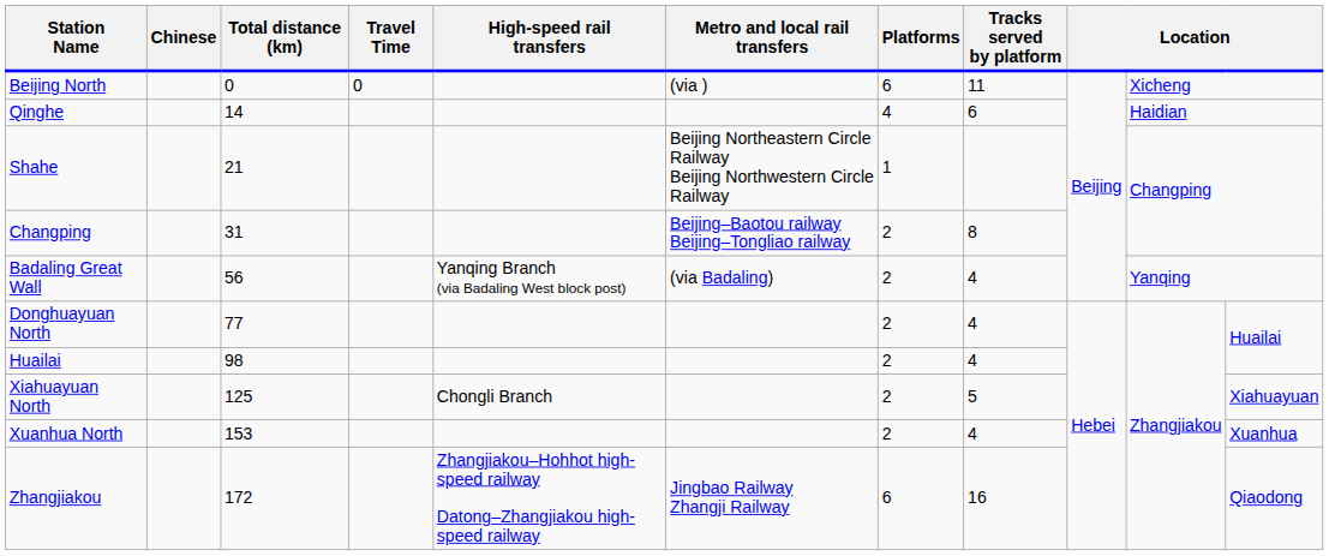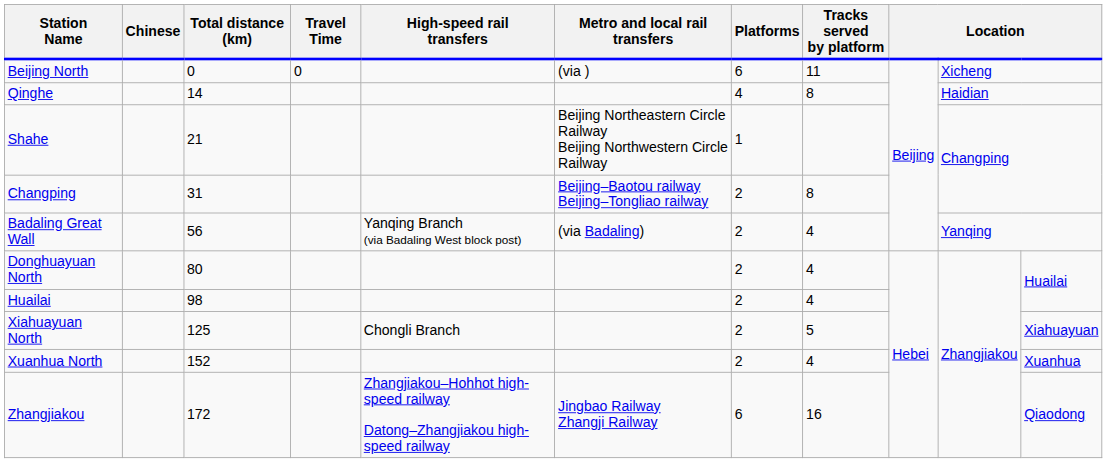Qinghe | Tracks served by platform: 6 -> 8
Donghuayuan North | Total distance (km): 77 -> 80
Xuanhua North | Total distance (km): 153 -> 152
